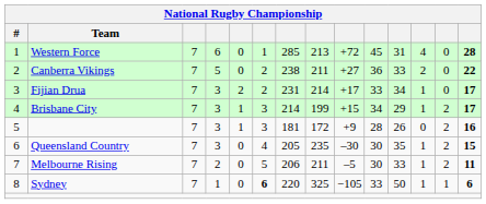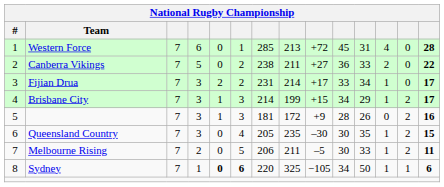8 | column 5: normal -> bold
8 | column 10: 33 -> 34
